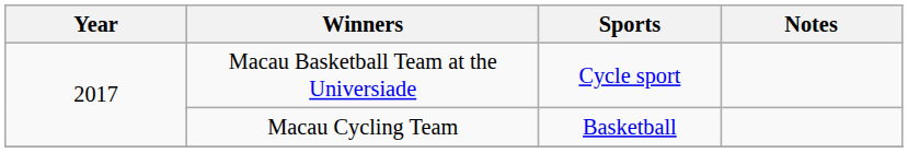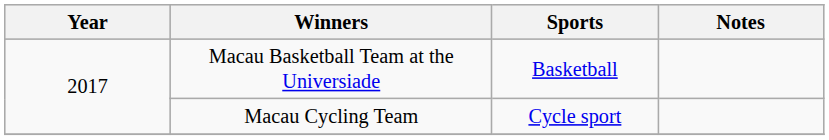Macau Basketball Team at the Universiade | Sports: Cycle sport -> Basketball
Macau Cycling Team | Sports: Basketball -> Cycle sport
